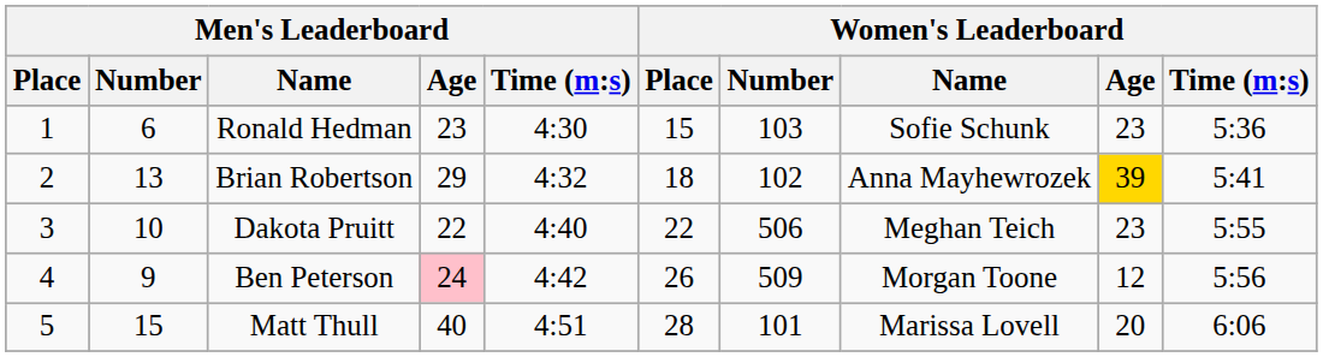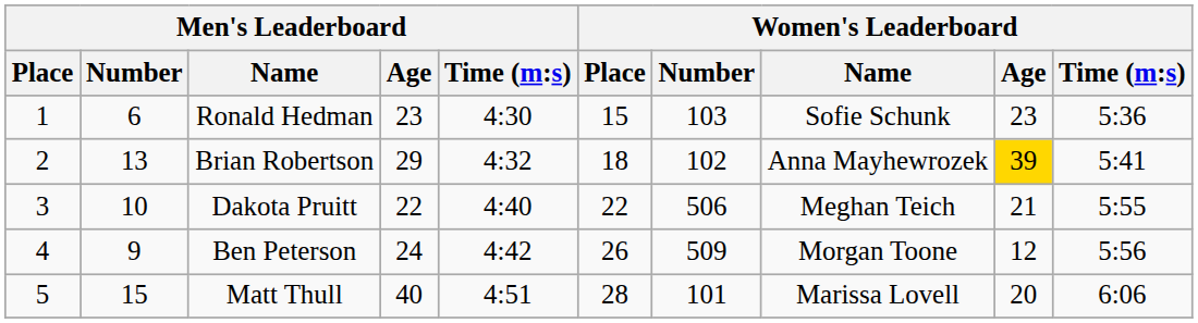Dakota Pruitt | Women's Leaderboard / Age: 23 -> 21
Ben Peterson | Men's Leaderboard / Age: pink background -> no background
